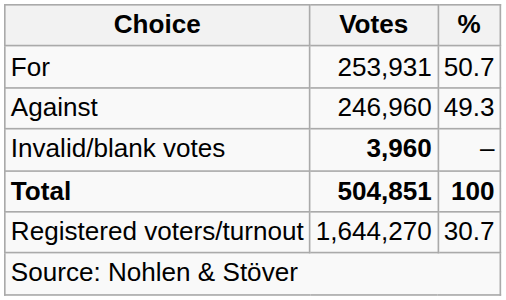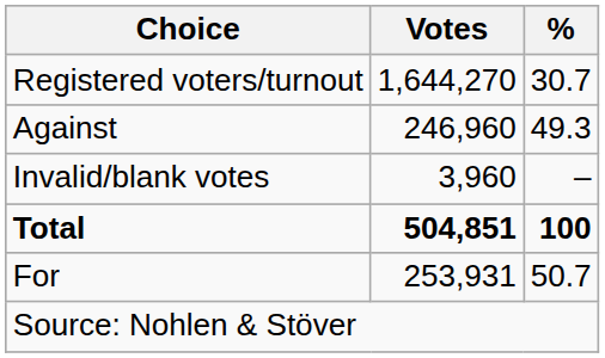rows swapped: For <-> Registered voters/turnout
Invalid/blank votes | Votes: bold -> normal
